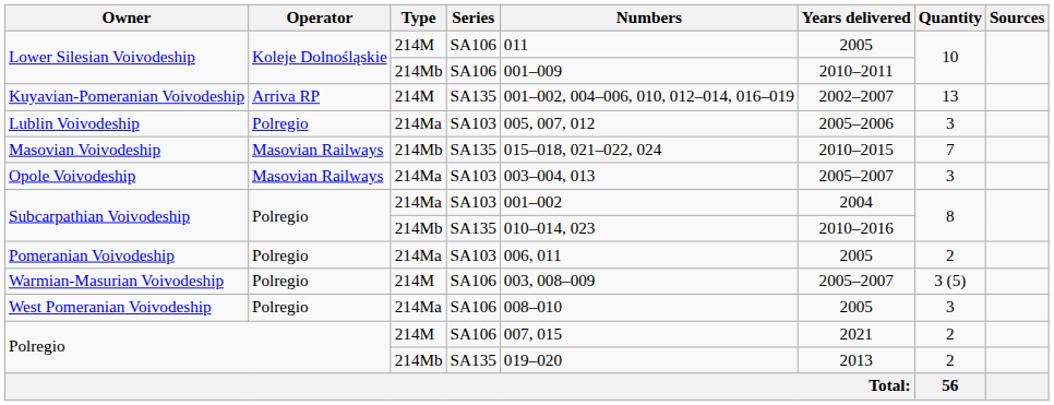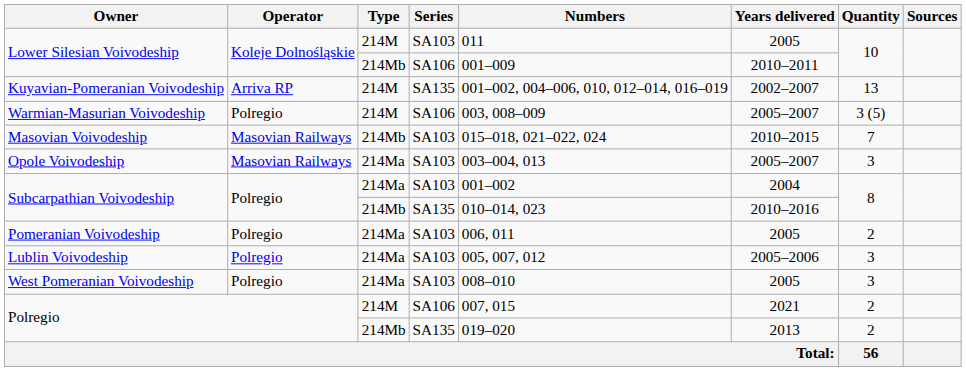Lower Silesian Voivodeship / 214M | Series: SA106 -> SA103
rows swapped: Lublin Voivodeship <-> Warmian-Masurian Voivodeship
Masovian Voivodeship | Series: SA135 -> SA103
West Pomeranian Voivodeship | Series: SA106 -> SA103
